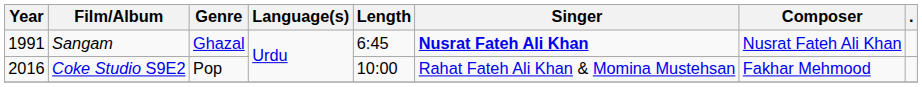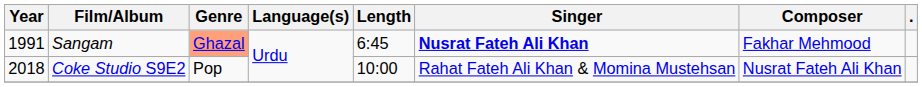Sangam | Genre: no background -> lightsalmon background
Sangam | Composer: Nusrat Fateh Ali Khan -> Fakhar Mehmood
Coke Studio S9E2 | Year: 2016 -> 2018
Coke Studio S9E2 | Composer: Fakhar Mehmood -> Nusrat Fateh Ali Khan
